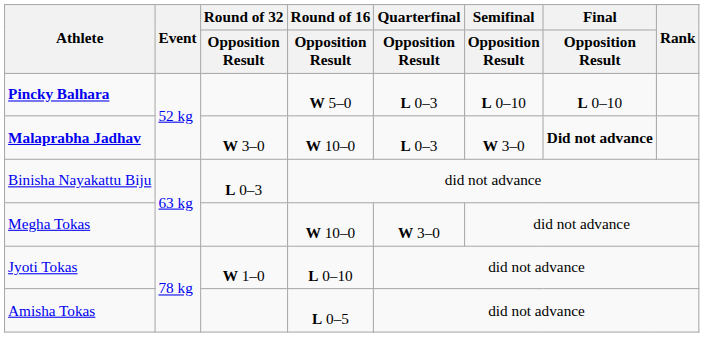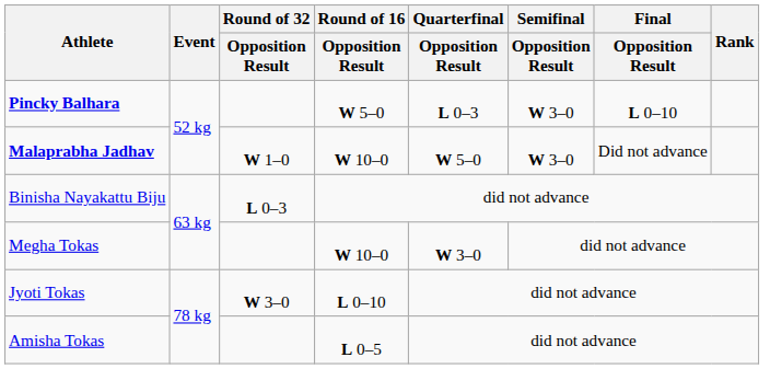Pincky Balhara | Semifinal / Opposition Result: L 0–10 -> W 3–0
Malaprabha Jadhav | Round of 32 / Opposition Result: W 3–0 -> W 1–0
Malaprabha Jadhav | Quarterfinal / Opposition Result: L 0–3 -> W 5–0
Malaprabha Jadhav | Final / Opposition Result: bold -> normal
Jyoti Tokas | Round of 32 / Opposition Result: W 1–0 -> W 3–0
